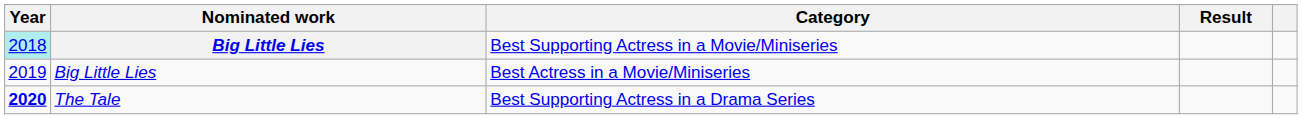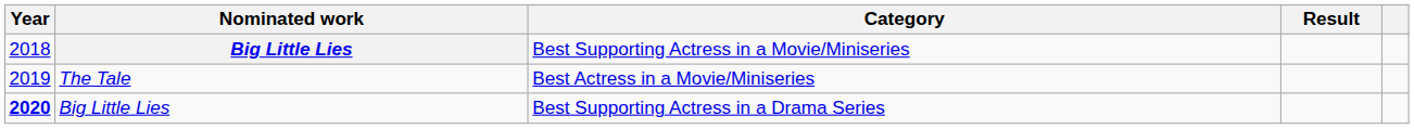Best Supporting Actress in a Movie/Miniseries | Year: paleturquoise background -> no background
Best Actress in a Movie/Miniseries | Nominated work: Big Little Lies -> The Tale
Best Supporting Actress in a Drama Series | Nominated work: The Tale -> Big Little Lies
